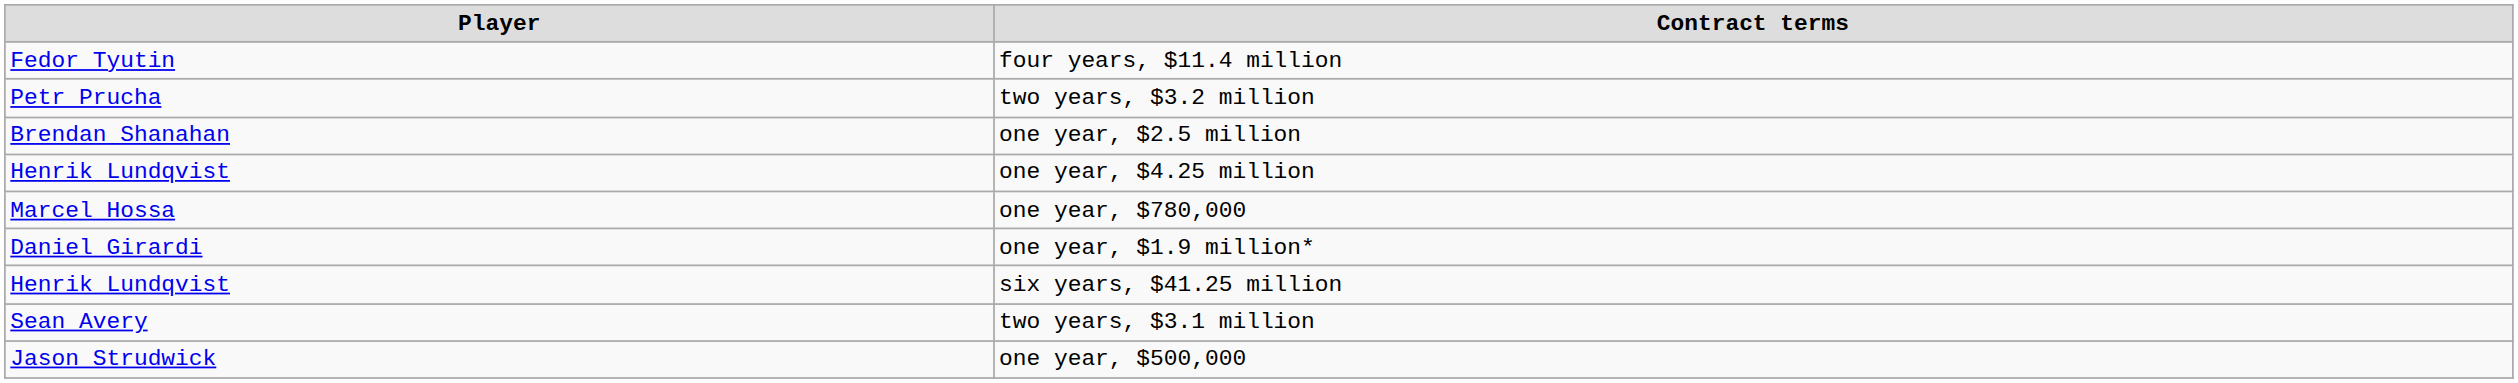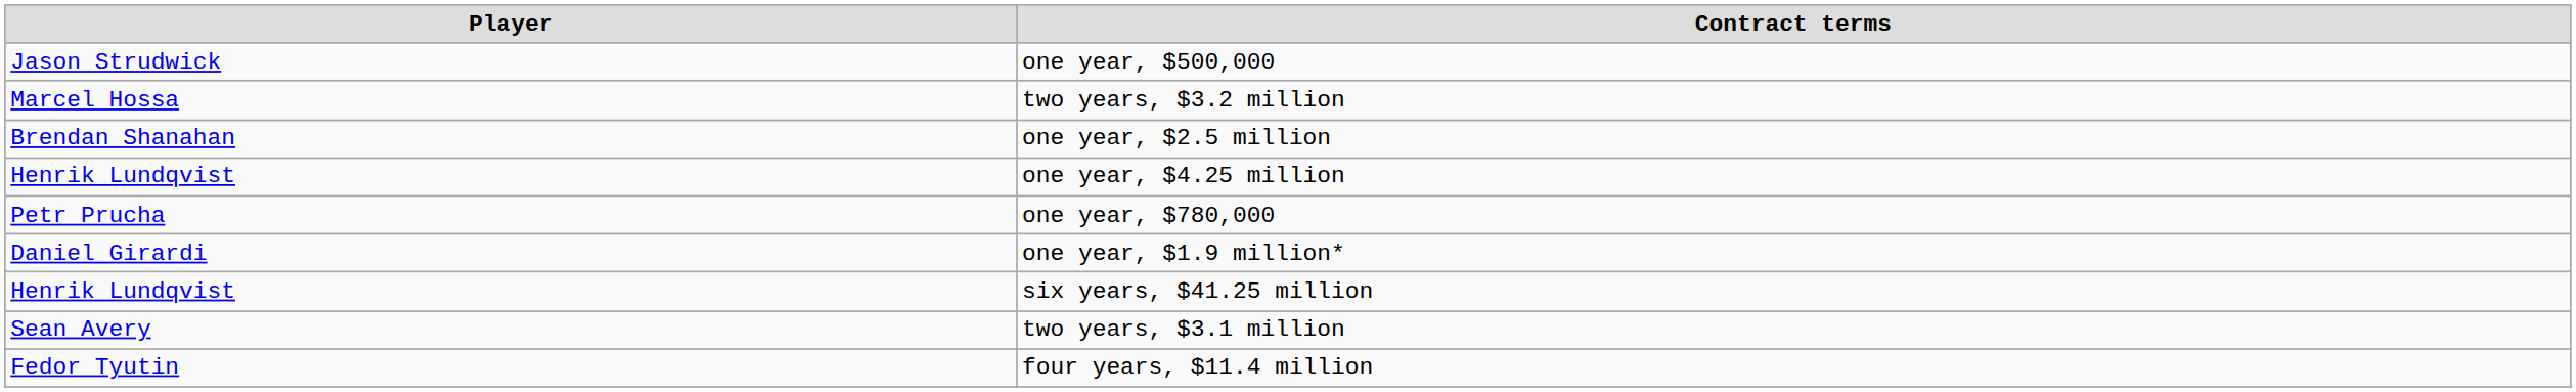rows swapped: one year, $500,000 <-> four years, $11.4 million
two years, $3.2 million | Player: Petr Prucha -> Marcel Hossa
one year, $780,000 | Player: Marcel Hossa -> Petr Prucha
